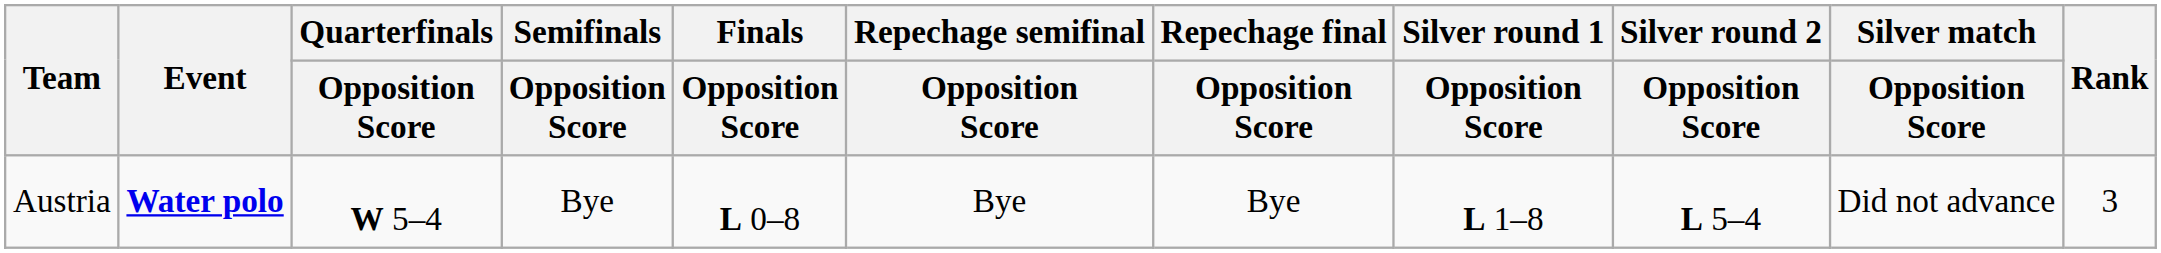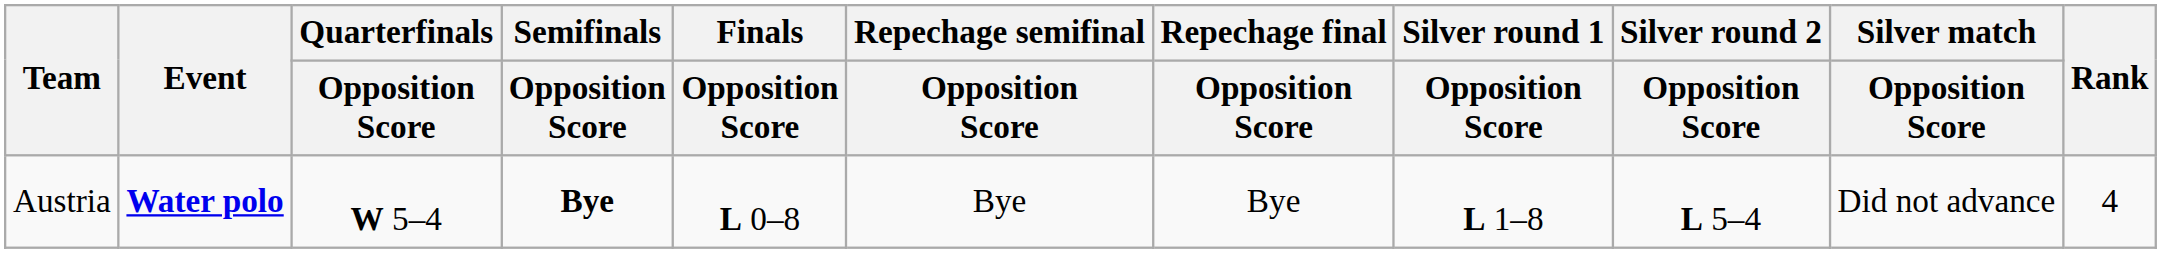Austria | Semifinals / Opposition Score: normal -> bold
Austria | Rank: 3 -> 4
